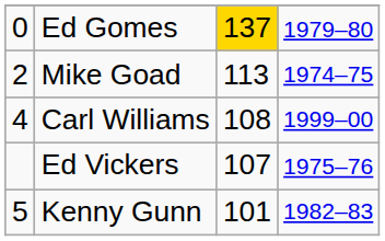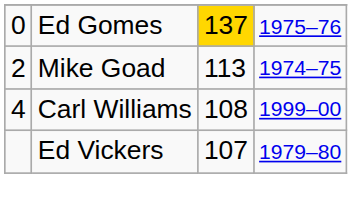Ed Gomes | column 4: 1979–80 -> 1975–76
Ed Vickers | column 4: 1975–76 -> 1979–80
- row: 5 | Kenny Gunn | 101 | 1982–83
